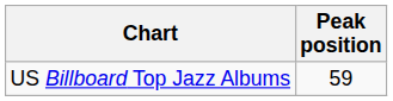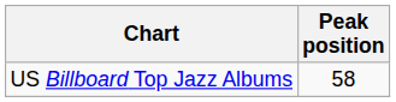US Billboard Top Jazz Albums | Peak position: 59 -> 58
